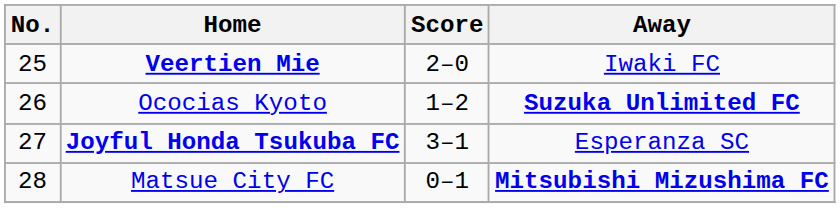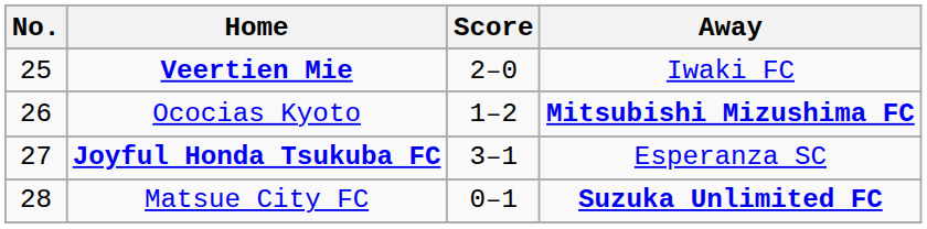Ococias Kyoto | Away: Suzuka Unlimited FC -> Mitsubishi Mizushima FC
Matsue City FC | Away: Mitsubishi Mizushima FC -> Suzuka Unlimited FC
